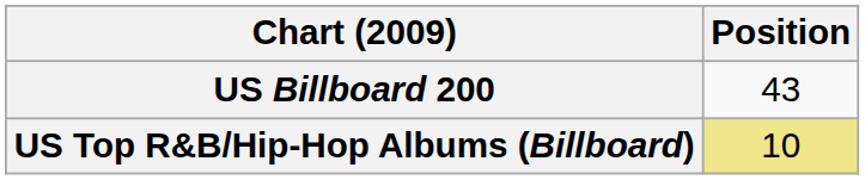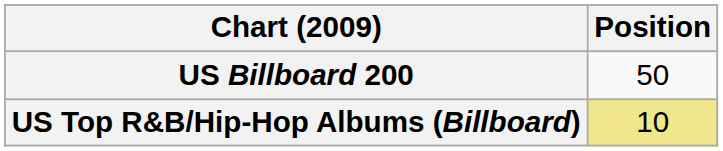US Billboard 200 | Position: 43 -> 50
